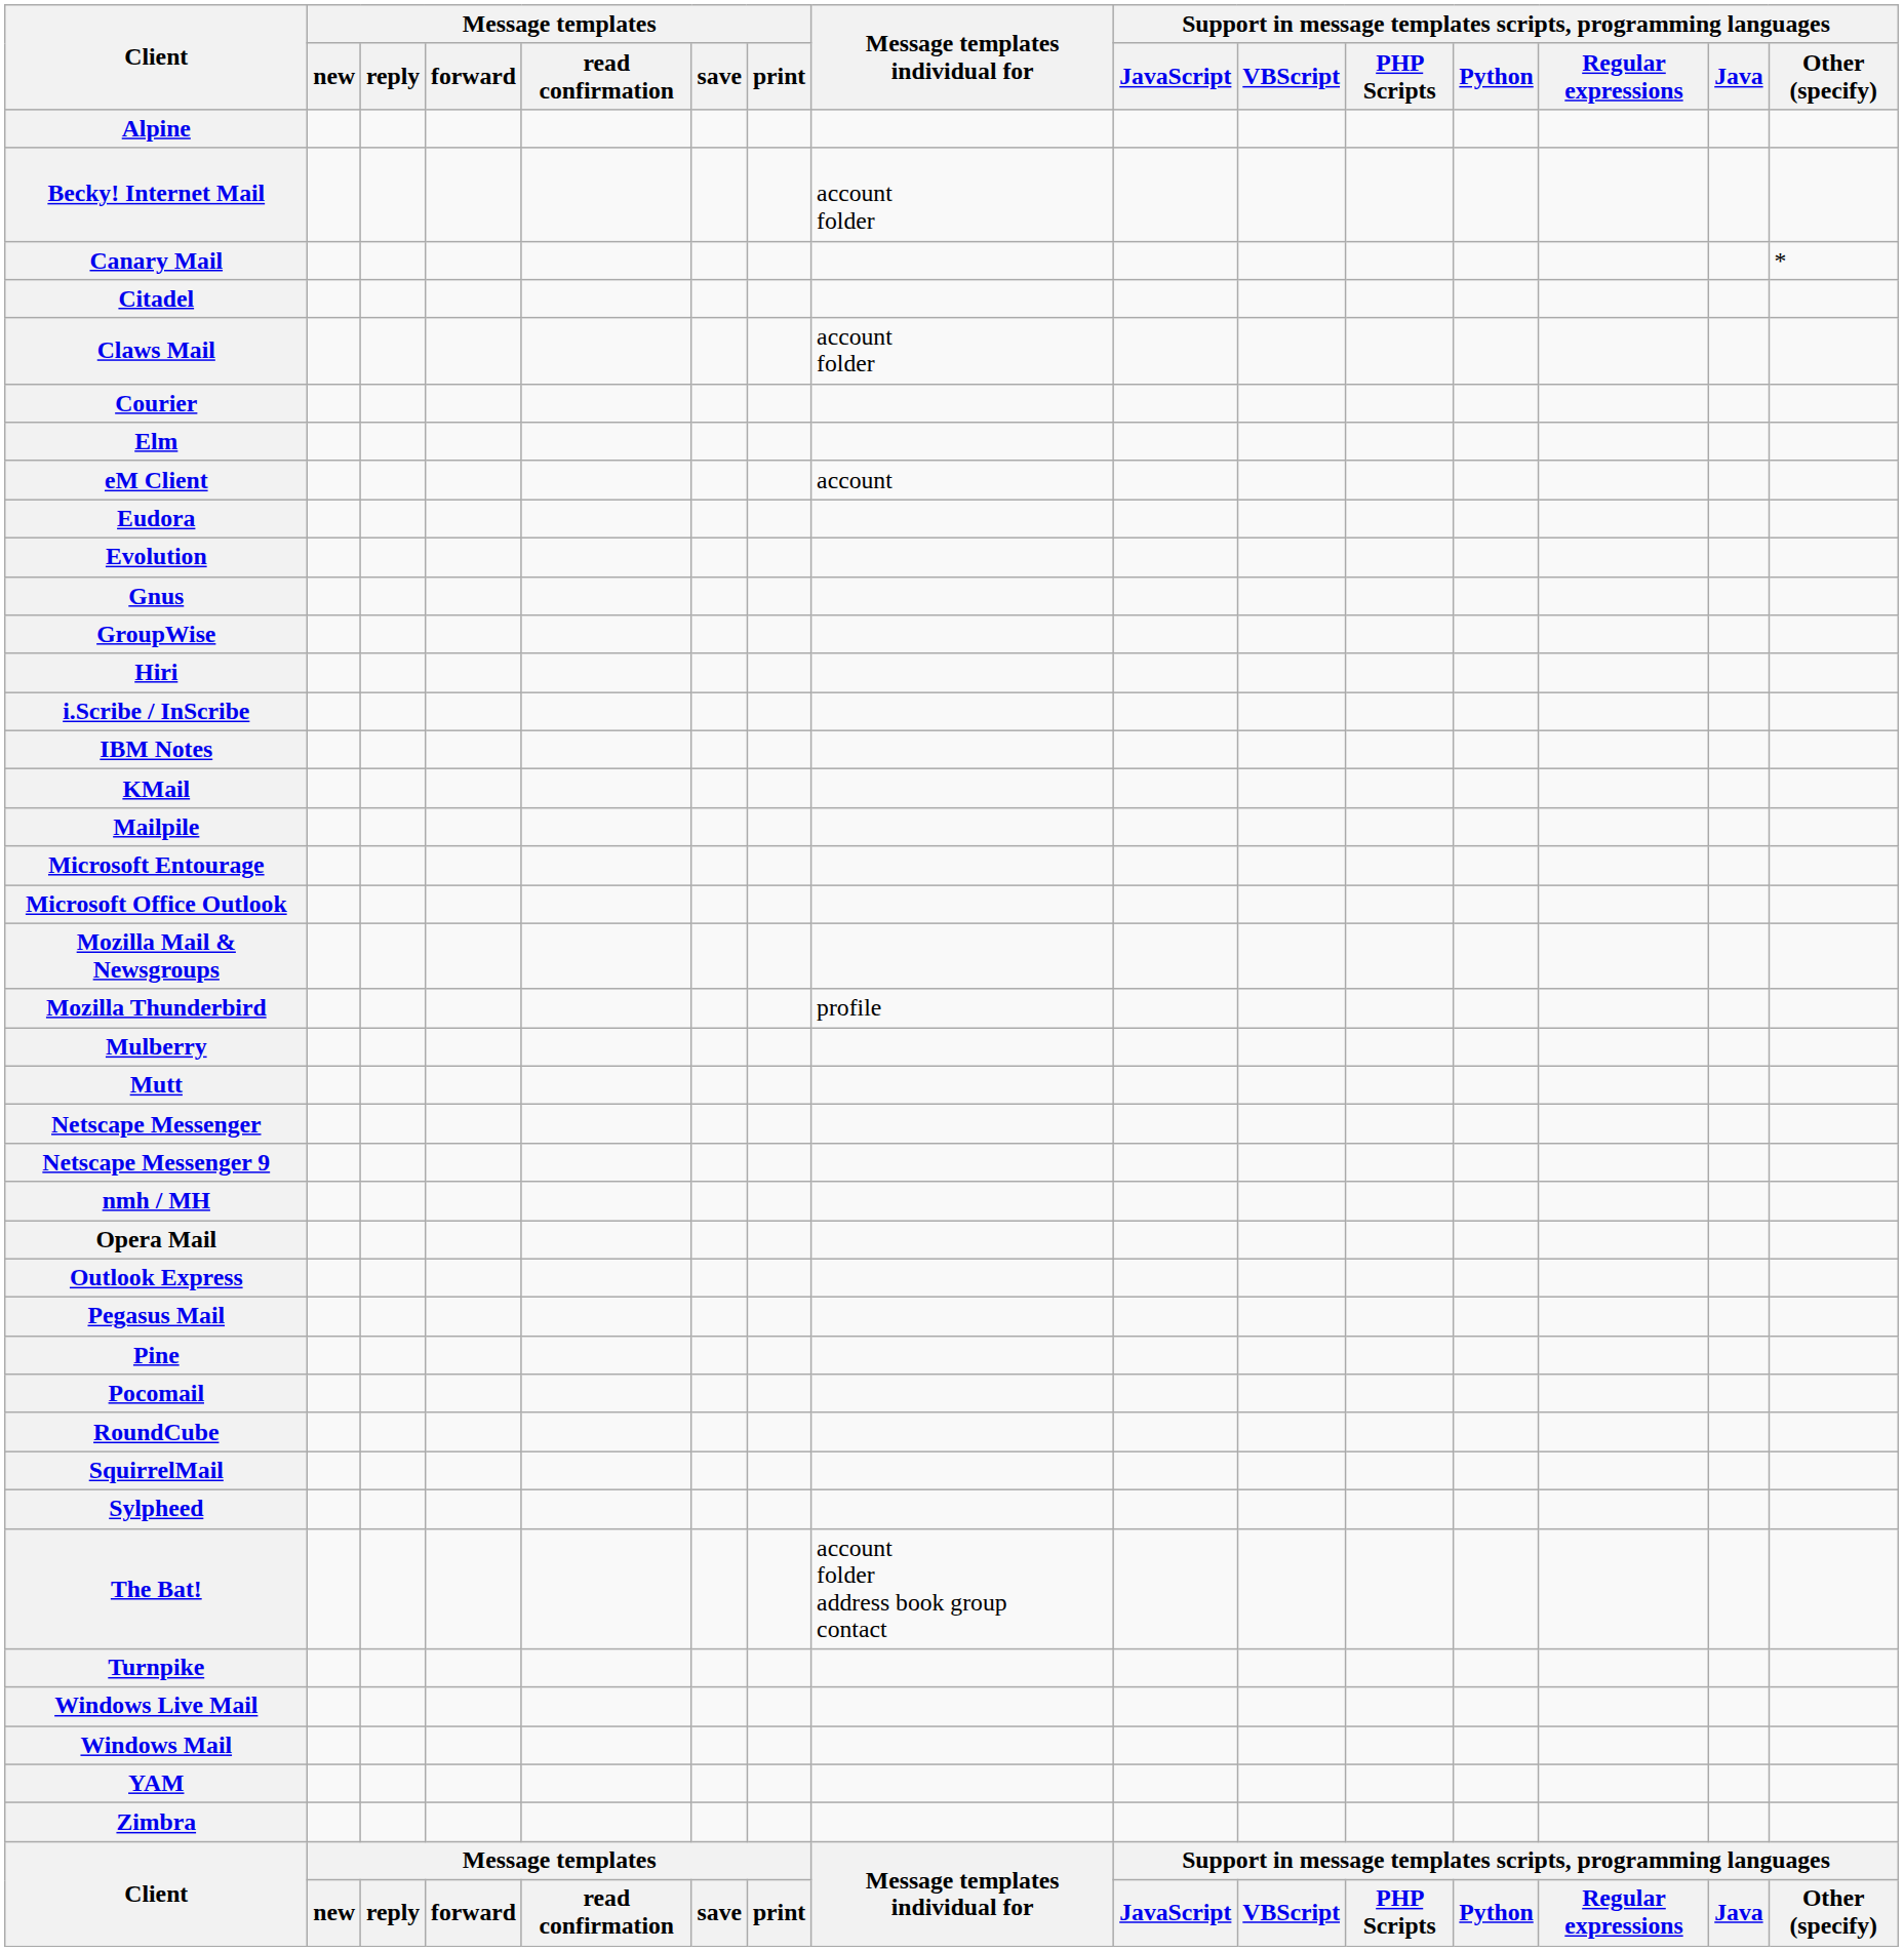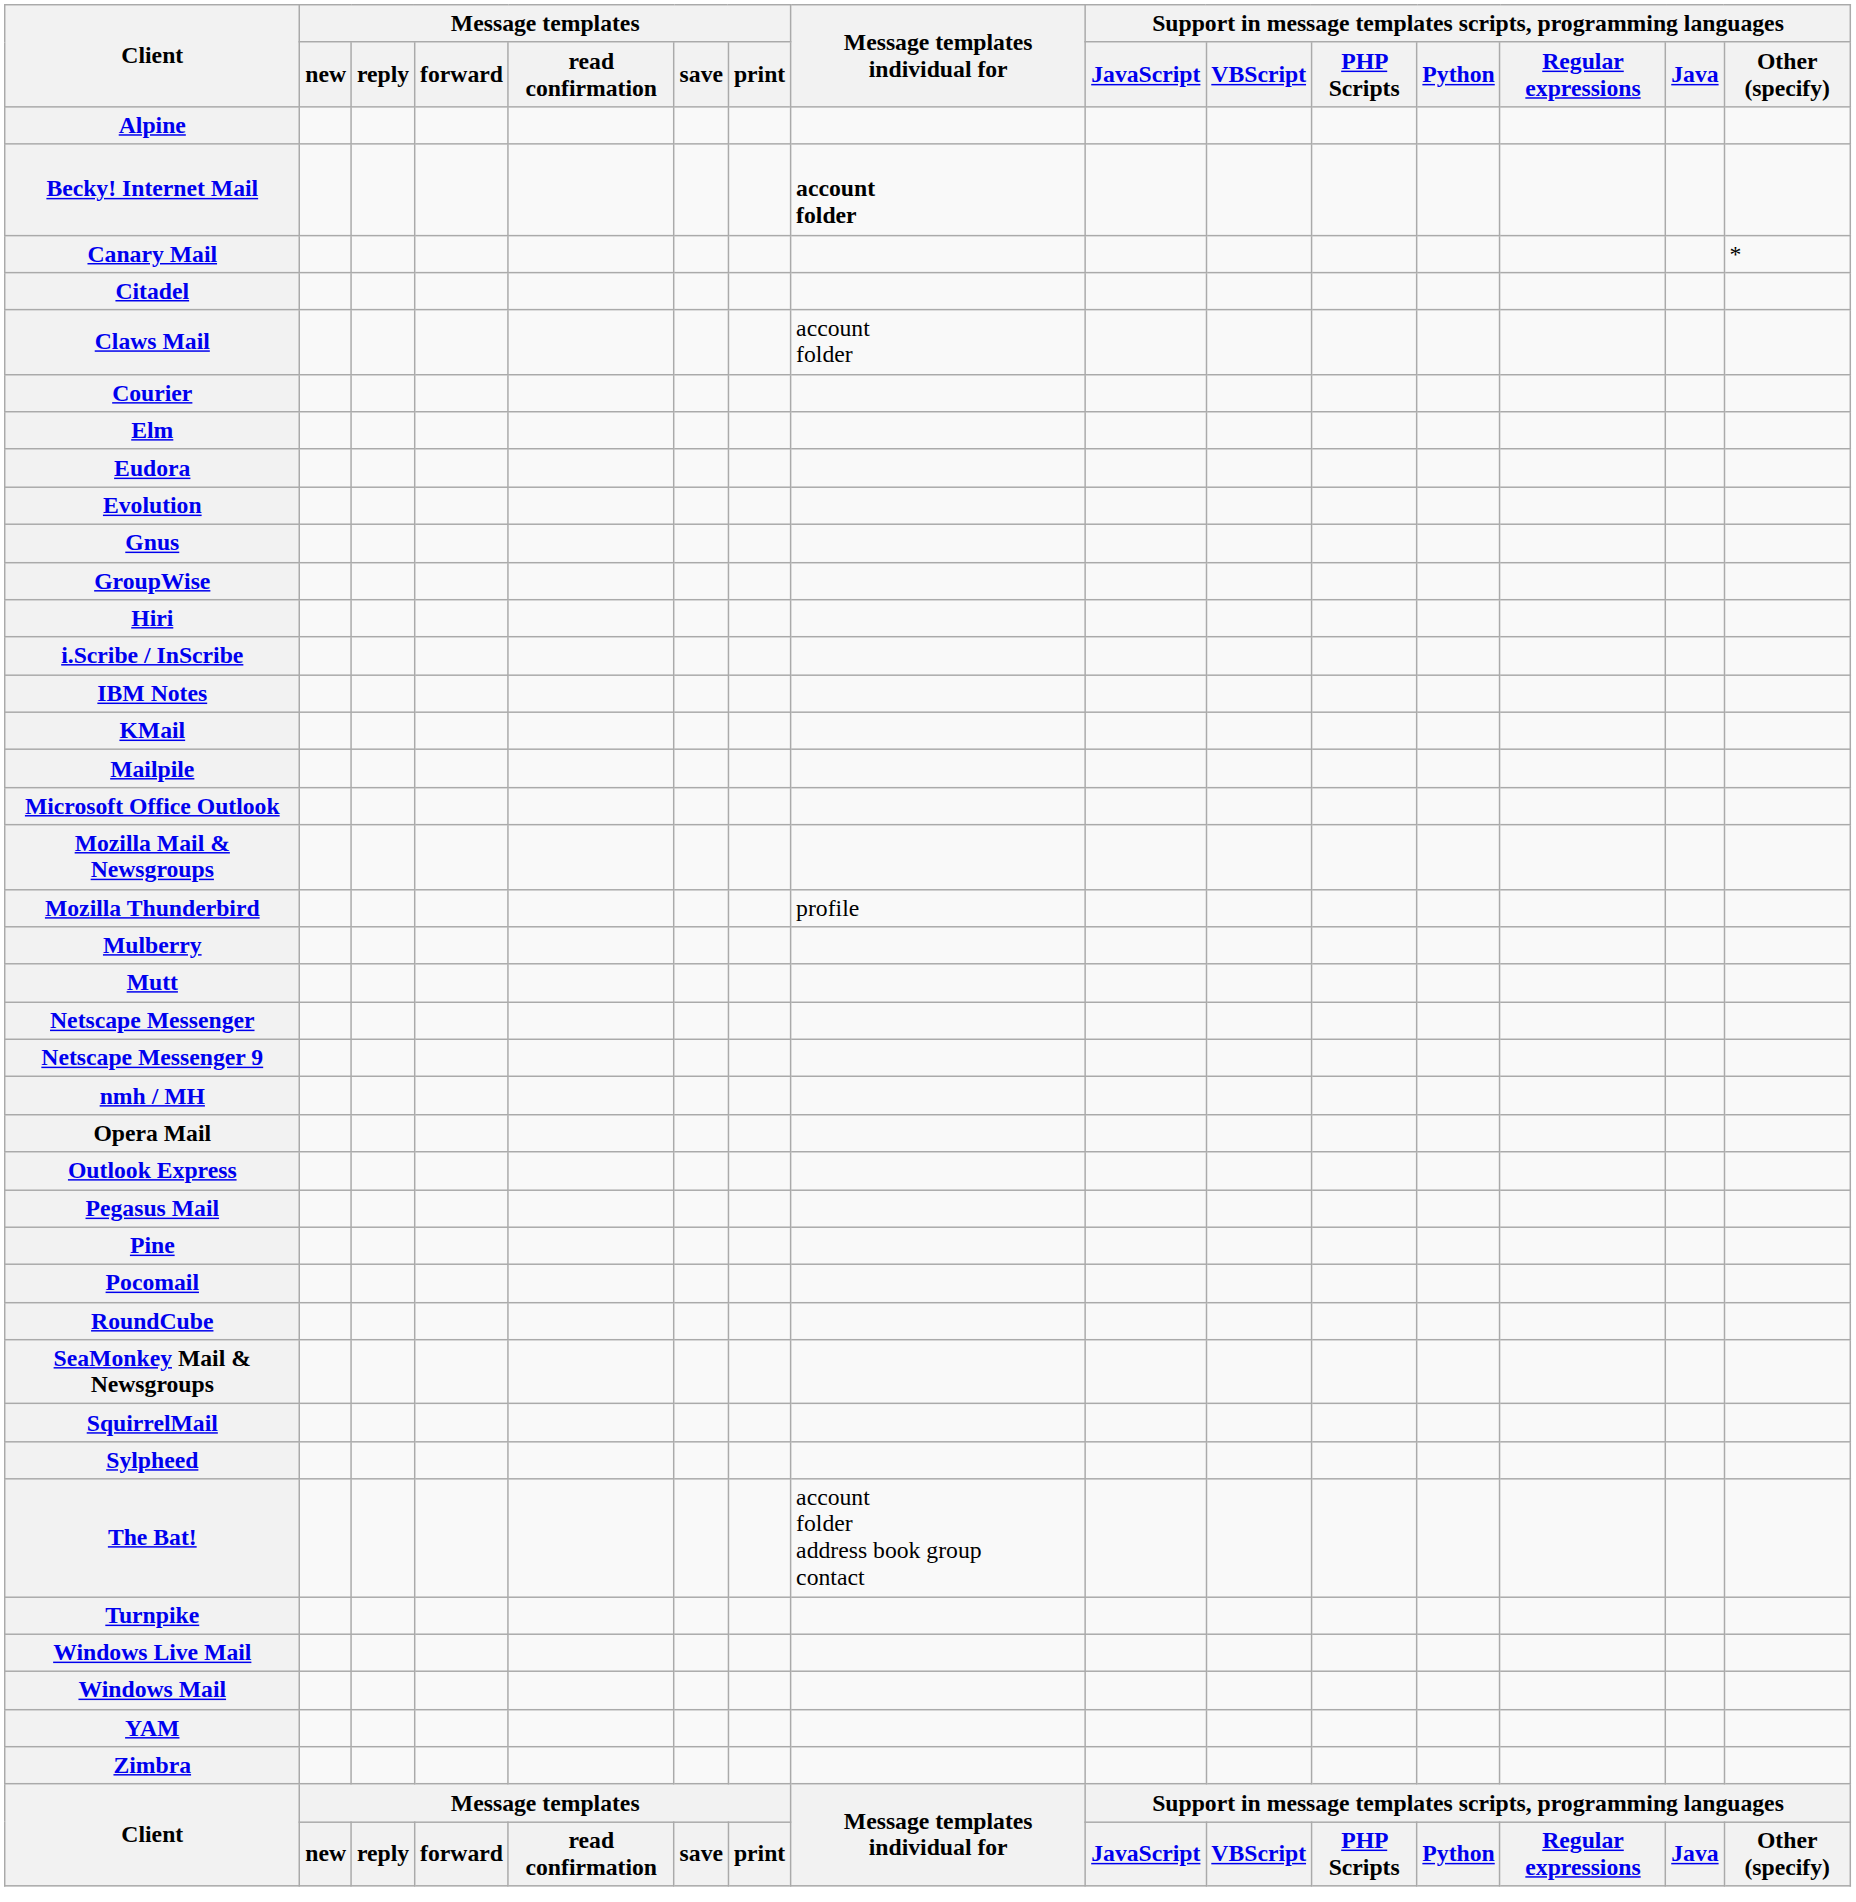Becky! Internet Mail | Message templates individual for: normal -> bold
- row: eM Client | account
- row: Microsoft Entourage
+ row: SeaMonkey Mail & Newsgroups
